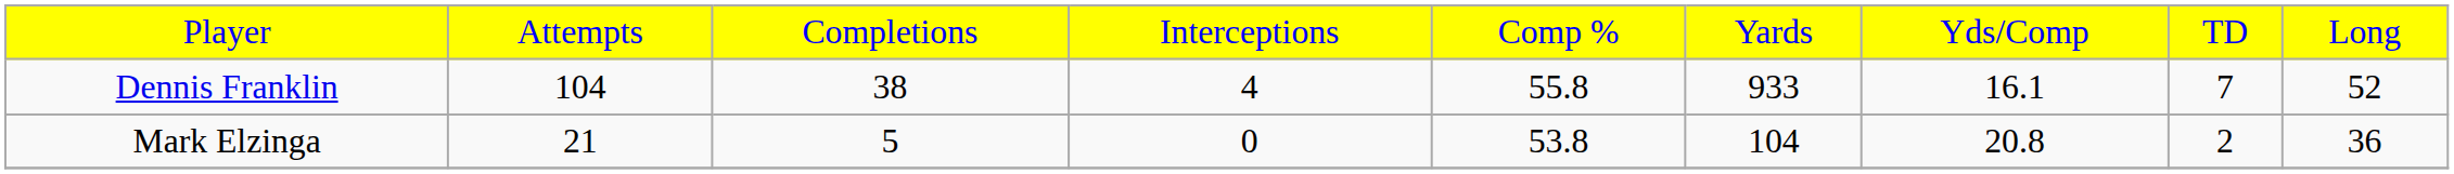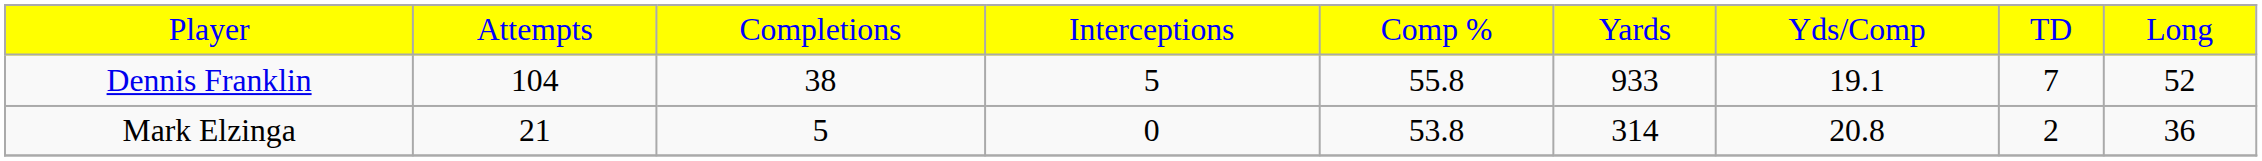Dennis Franklin | column 4: 4 -> 5
Dennis Franklin | column 7: 16.1 -> 19.1
Mark Elzinga | column 6: 104 -> 314
